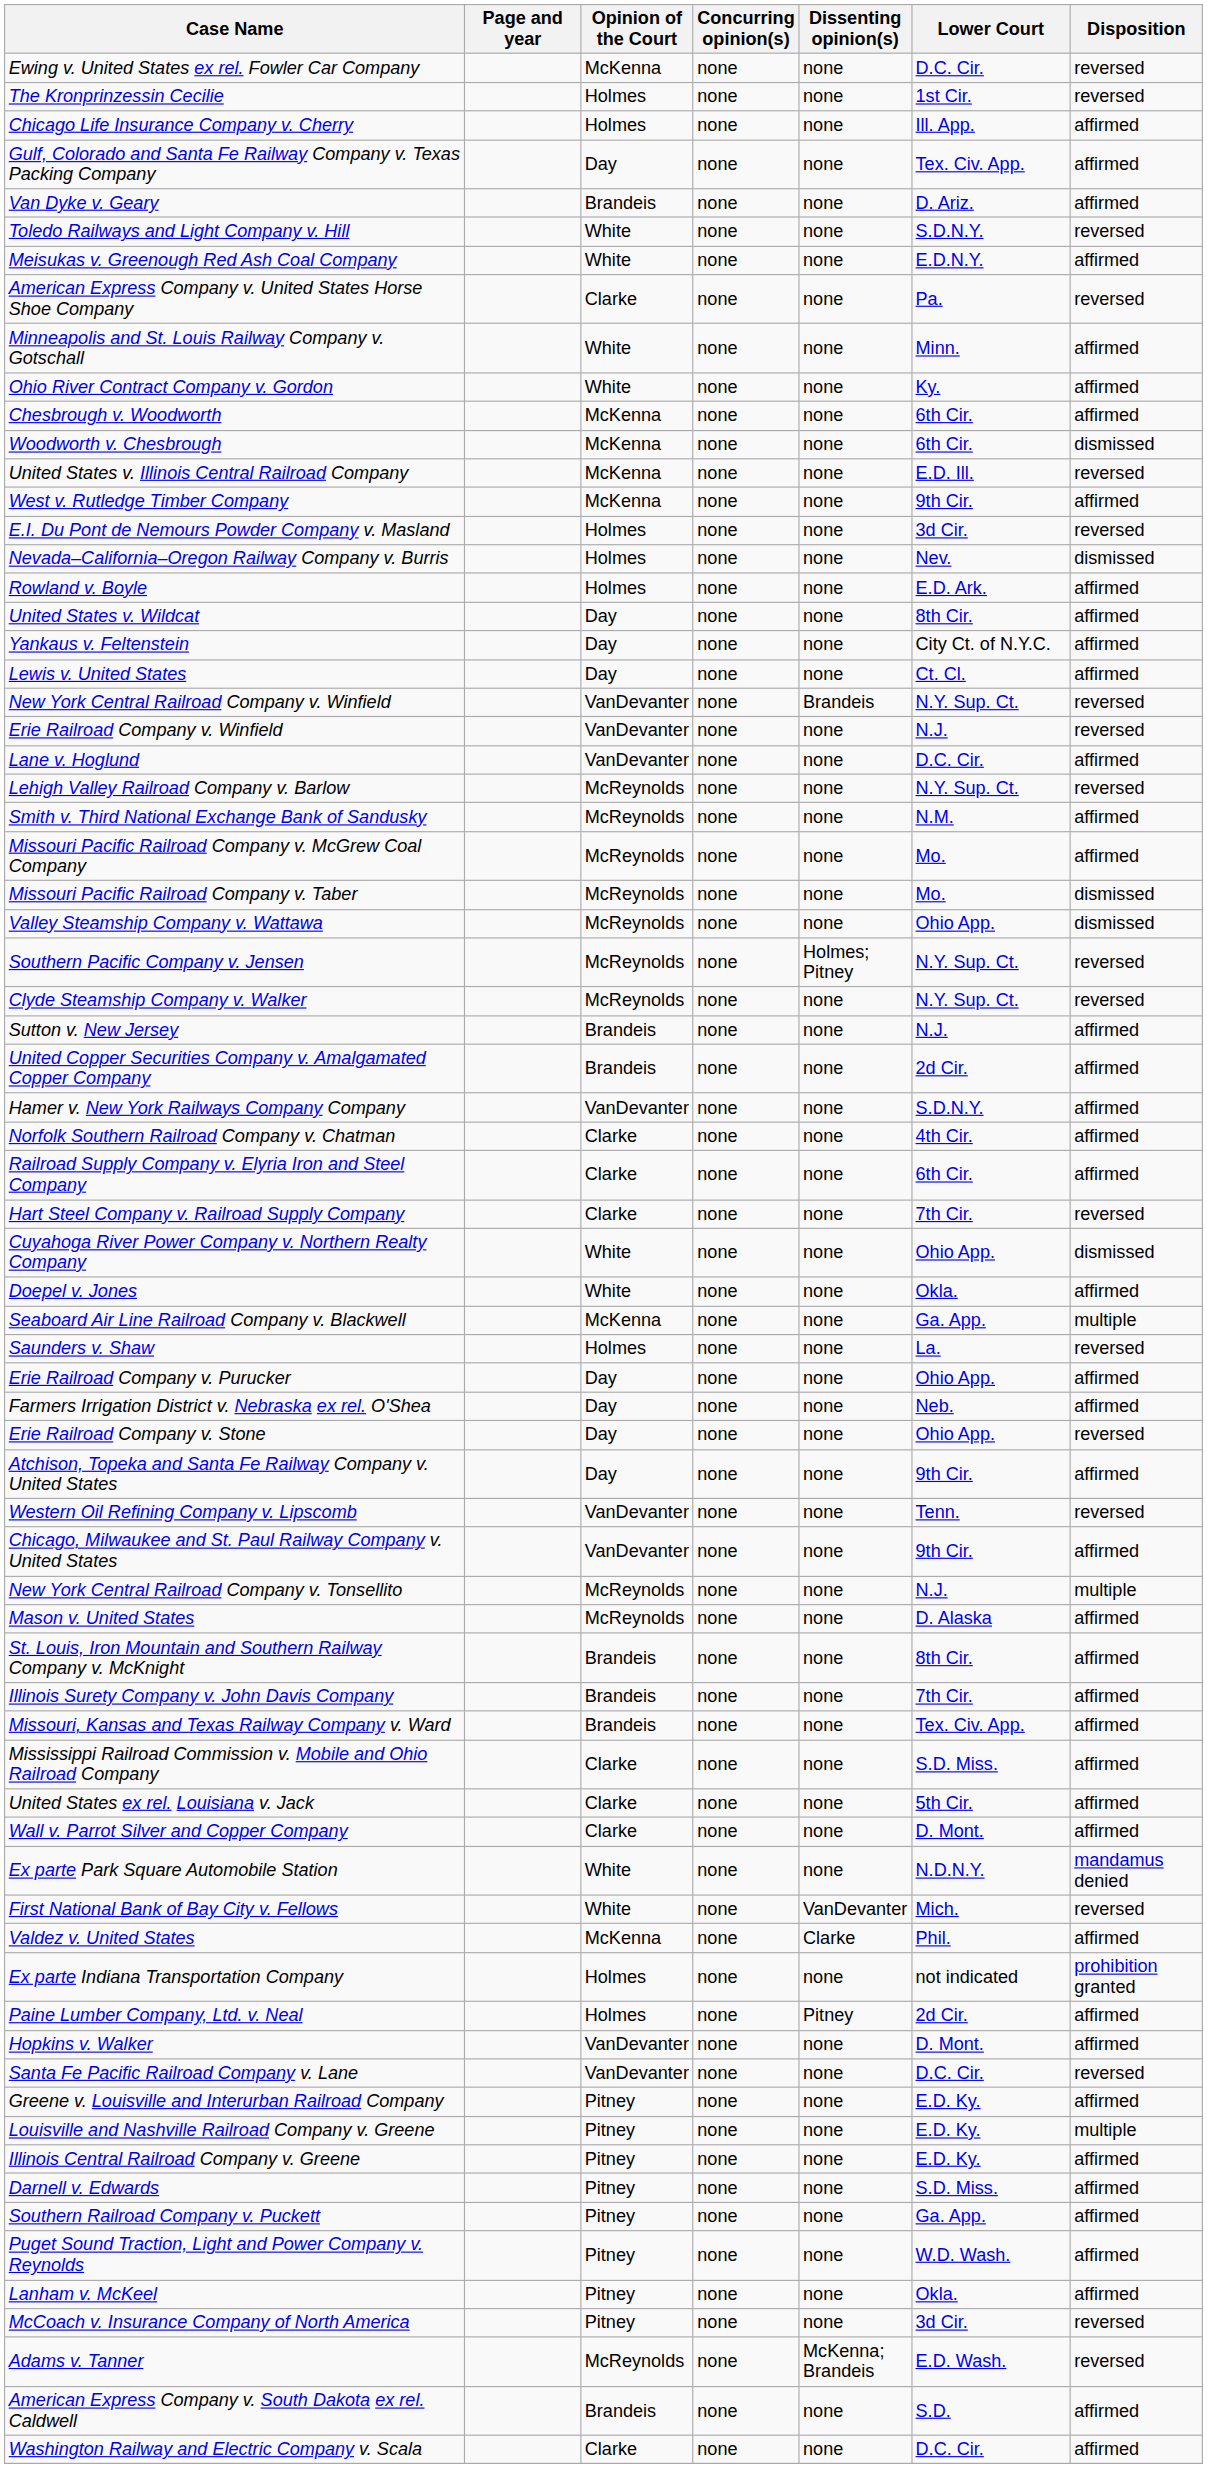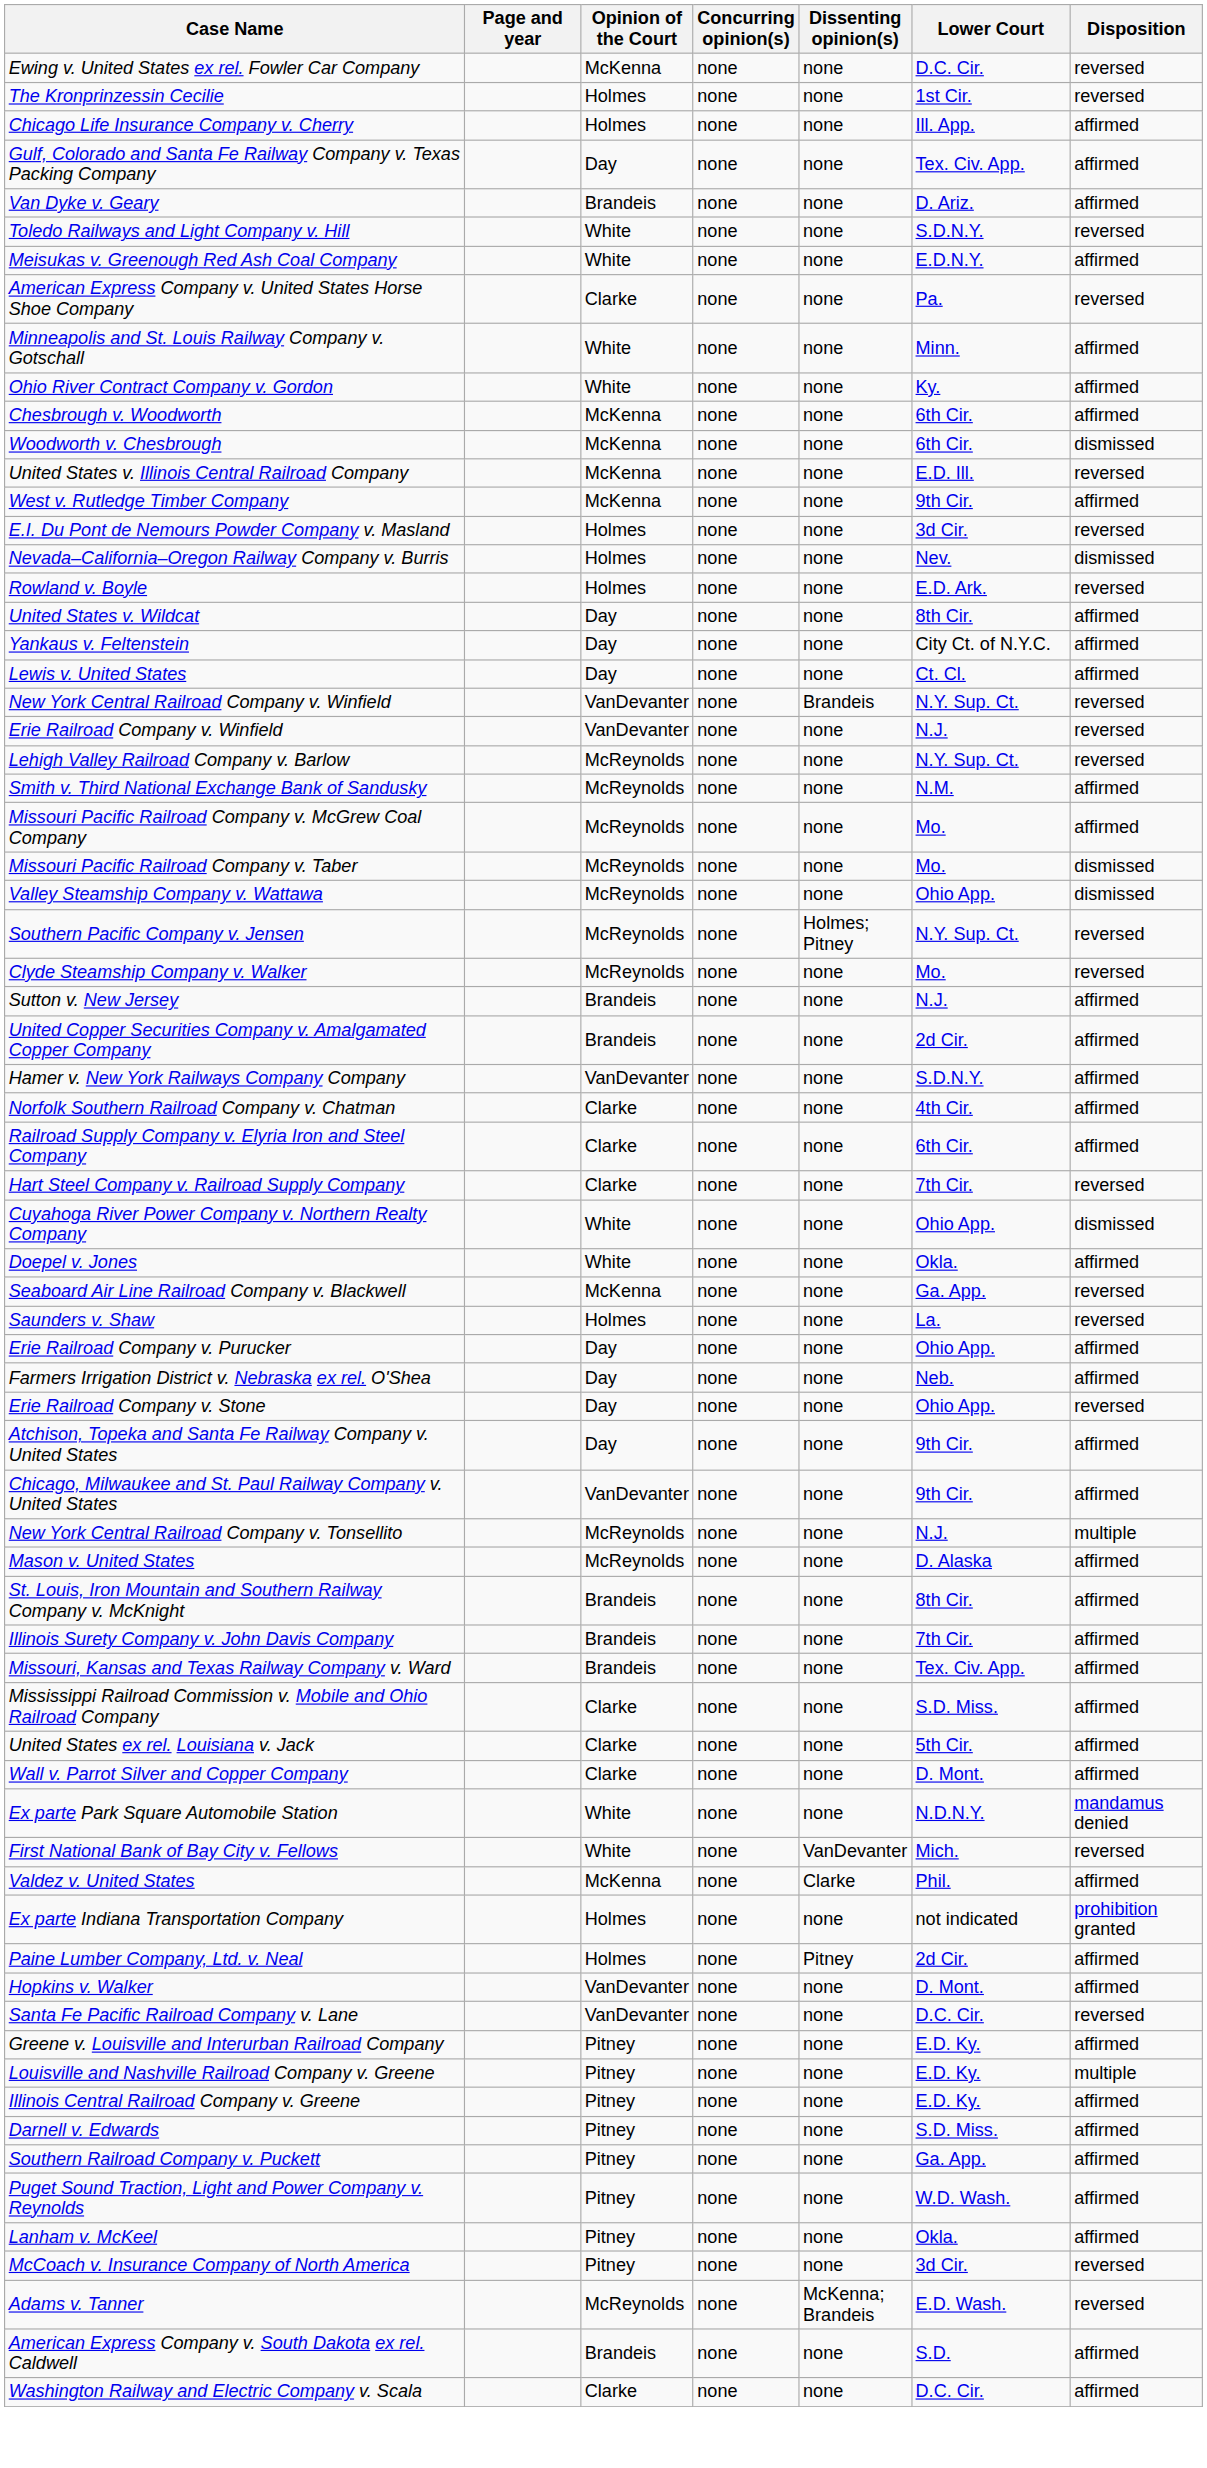Rowland v. Boyle | Disposition: affirmed -> reversed
- row: Lane v. Hoglund | VanDevanter | none | none | D.C. Cir. | affirmed
Clyde Steamship Company v. Walker | Lower Court: N.Y. Sup. Ct. -> Mo.
Seaboard Air Line Railroad Company v. Blackwell | Disposition: multiple -> reversed
- row: Western Oil Refining Company v. Lipscomb | VanDevanter | none | none | Tenn. | reversed
